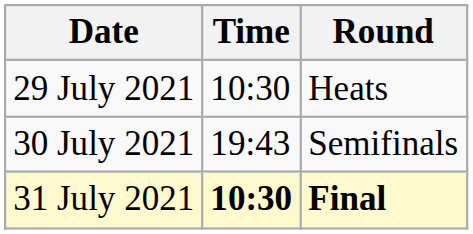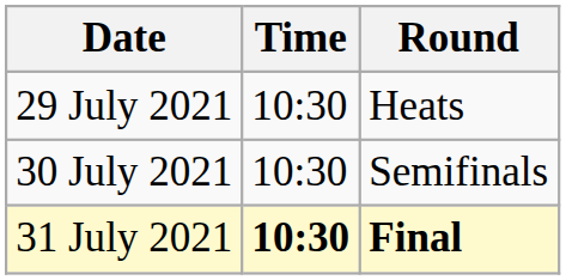30 July 2021 | Time: 19:43 -> 10:30
